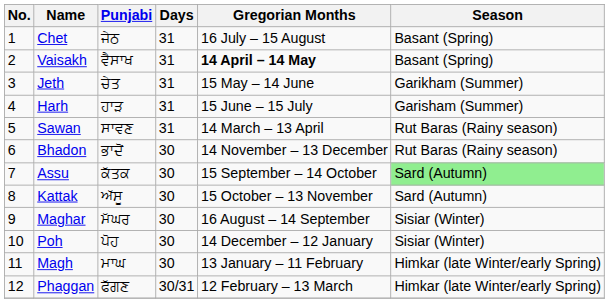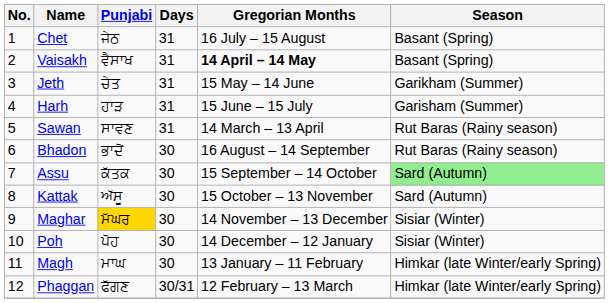Bhadon | Gregorian Months: 14 November – 13 December -> 16 August – 14 September
Maghar | Punjabi: no background -> gold background
Maghar | Gregorian Months: 16 August – 14 September -> 14 November – 13 December
